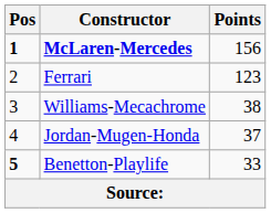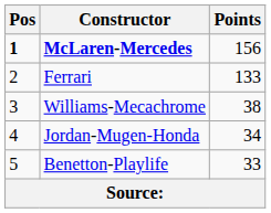Ferrari | Points: 123 -> 133
Jordan-Mugen-Honda | Points: 37 -> 34
Benetton-Playlife | Pos: bold -> normal
